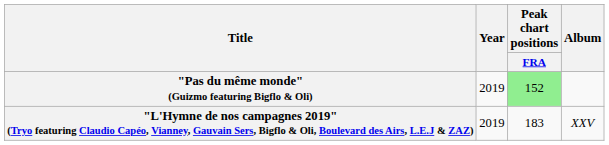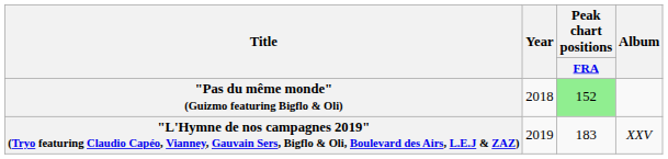"Pas du même monde" (Guizmo featuring Bigflo & Oli) | Year: 2019 -> 2018
